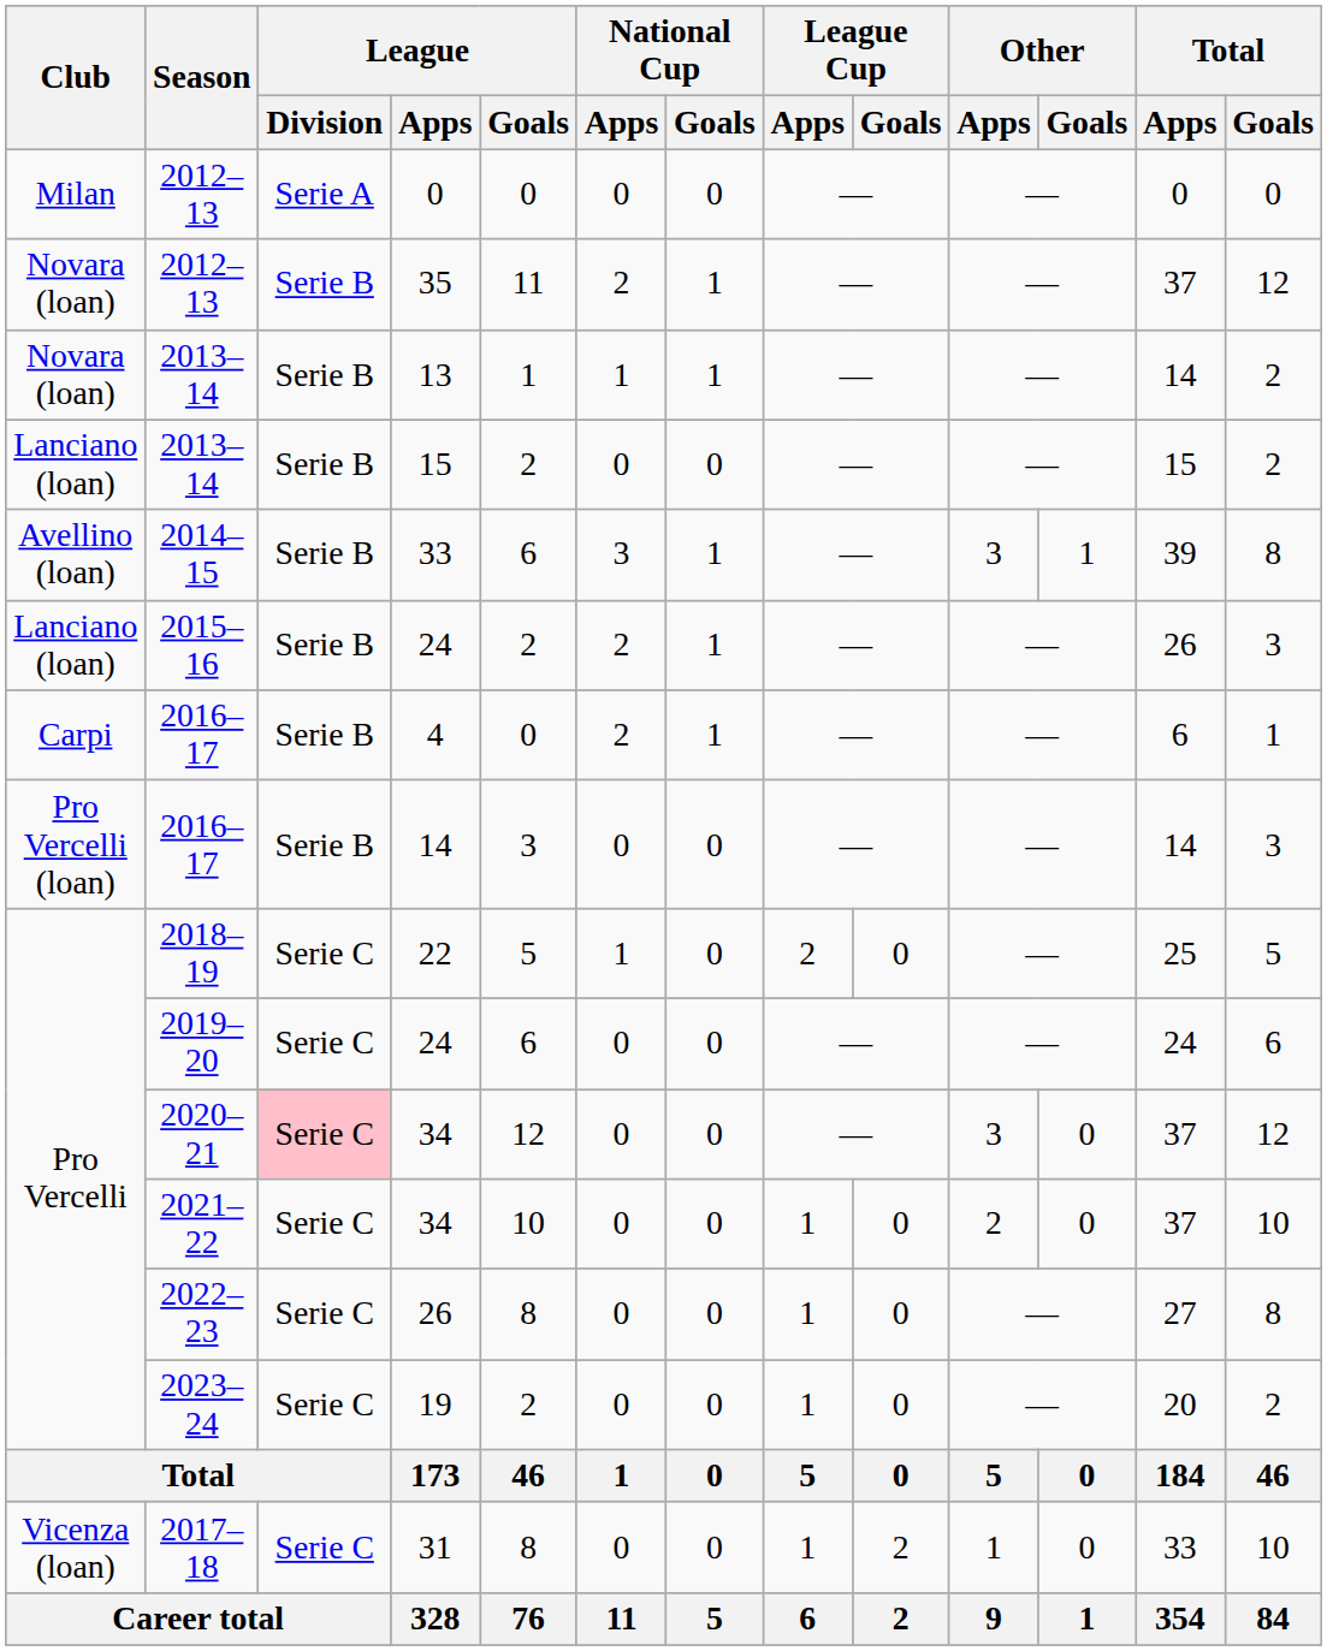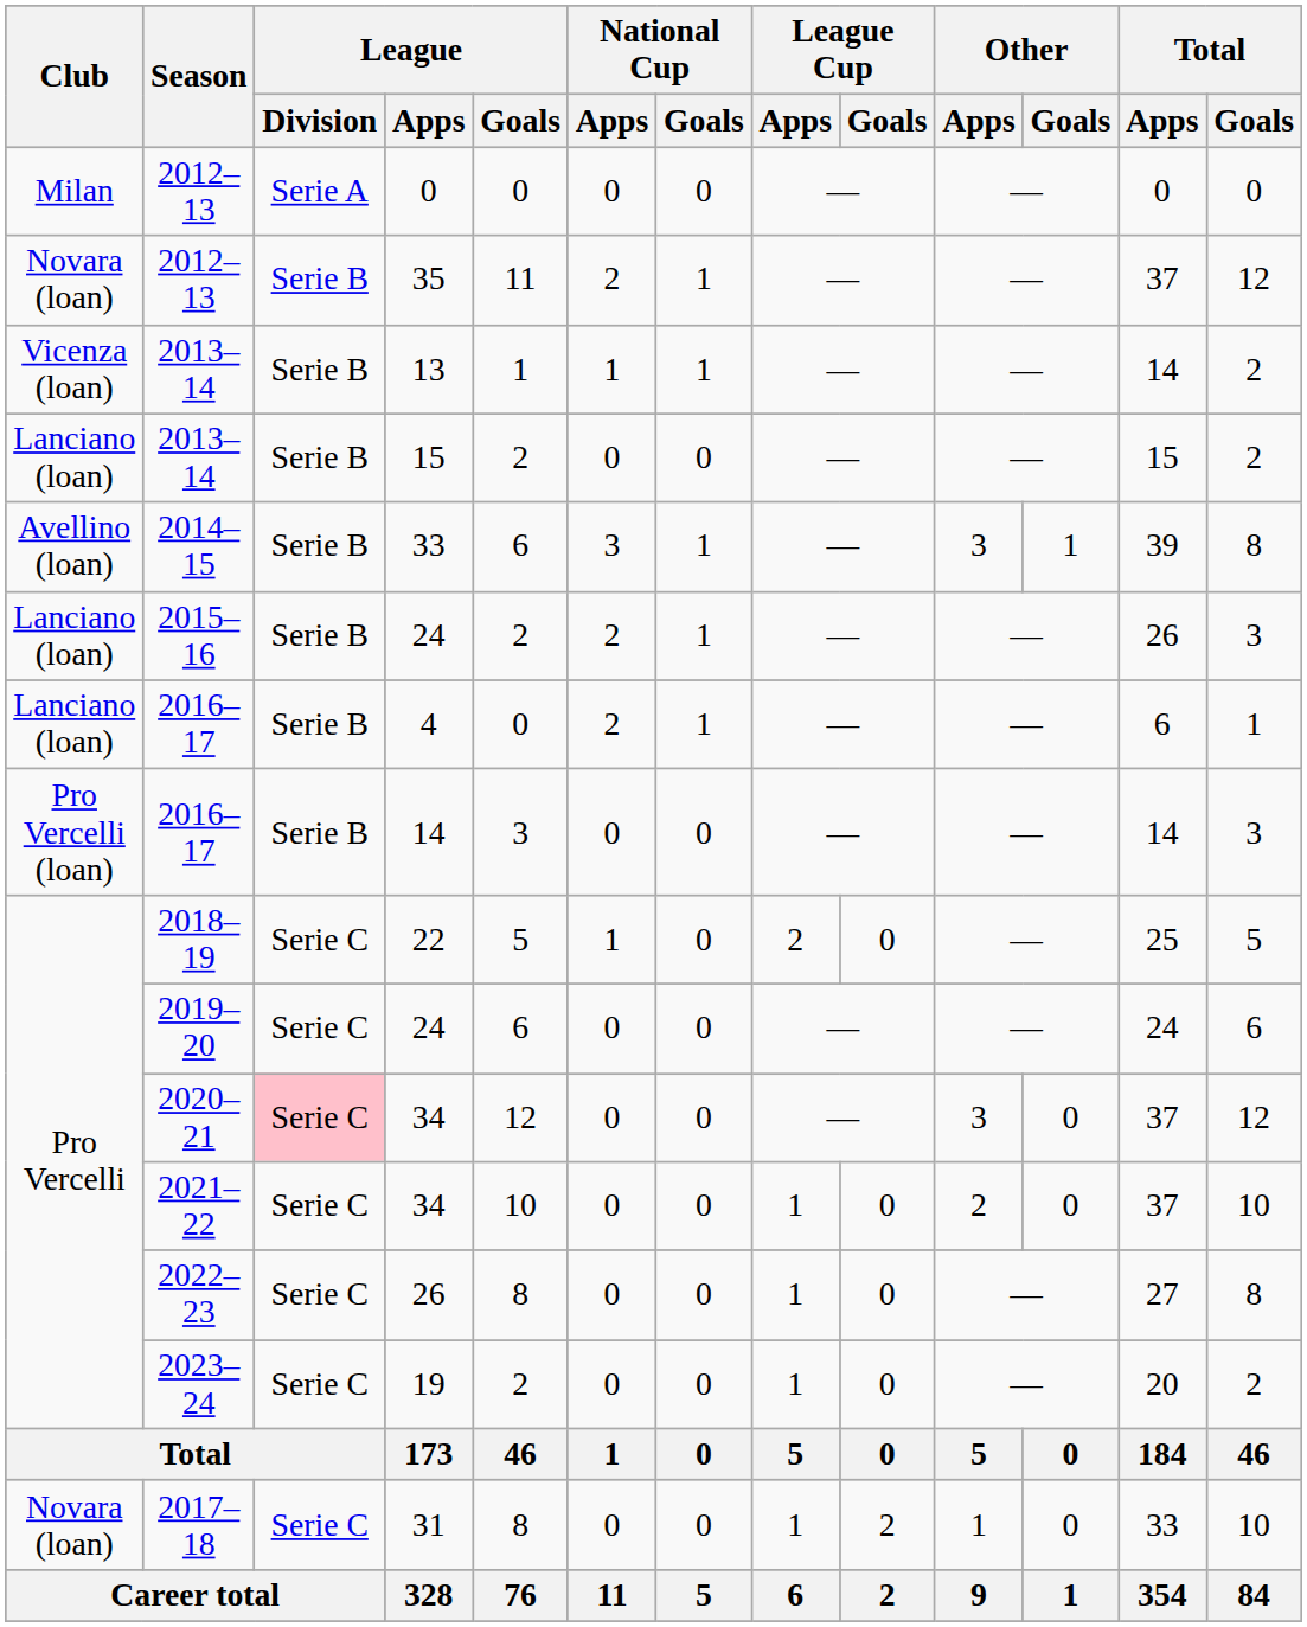13 | Club: Novara (loan) -> Vicenza (loan)
4 | Club: Carpi -> Lanciano (loan)
31 | Club: Vicenza (loan) -> Novara (loan)
